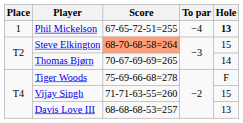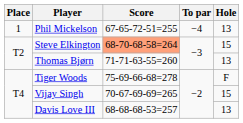Phil Mickelson | Hole: bold -> normal
Thomas Bjørn | Score: 70-67-69-69=265 -> 71-71-63-55=260
Thomas Bjørn | Hole: 14 -> 13
Vijay Singh | Score: 71-71-63-55=260 -> 70-67-69-69=265
